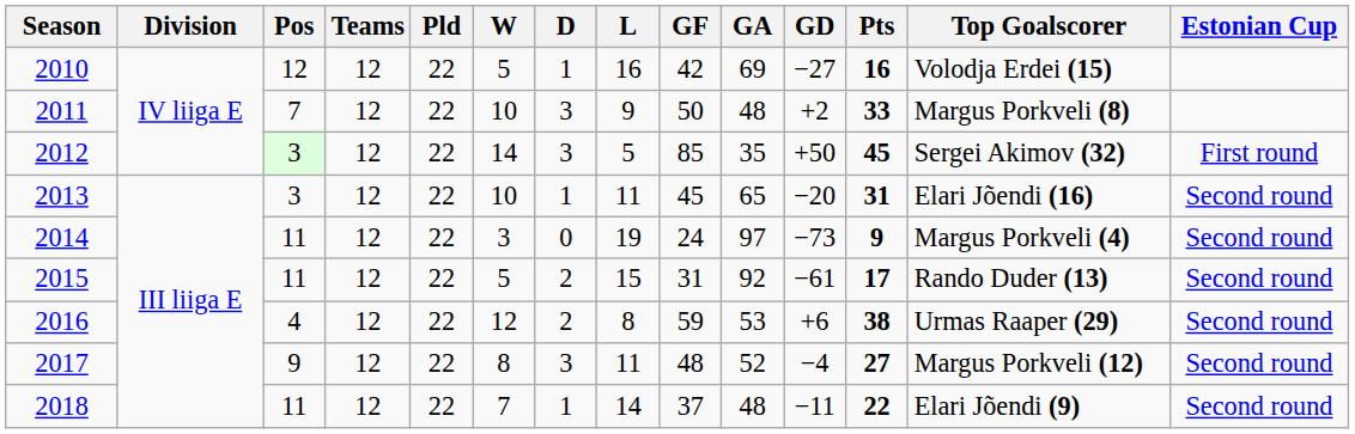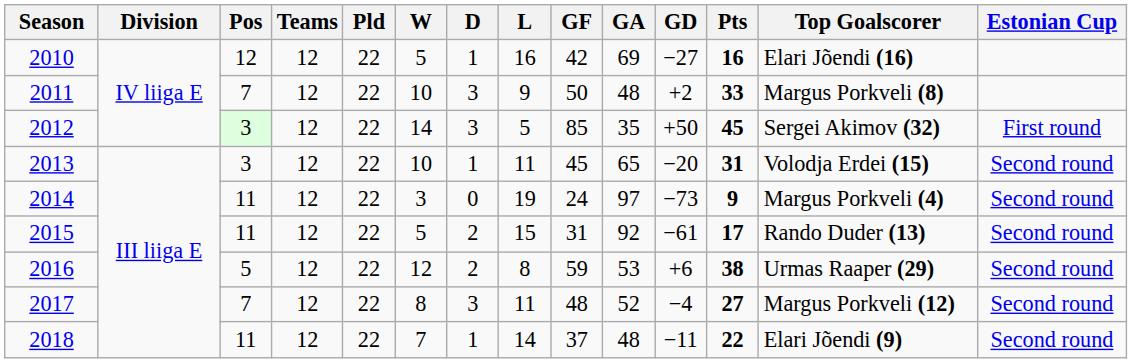2010 | Top Goalscorer: Volodja Erdei (15) -> Elari Jõendi (16)
2013 | Top Goalscorer: Elari Jõendi (16) -> Volodja Erdei (15)
2016 | Pos: 4 -> 5
2017 | Pos: 9 -> 7
